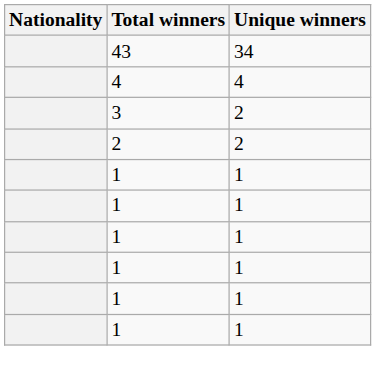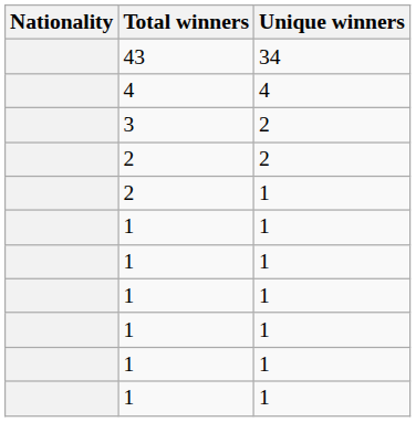+ row: 2 | 1
